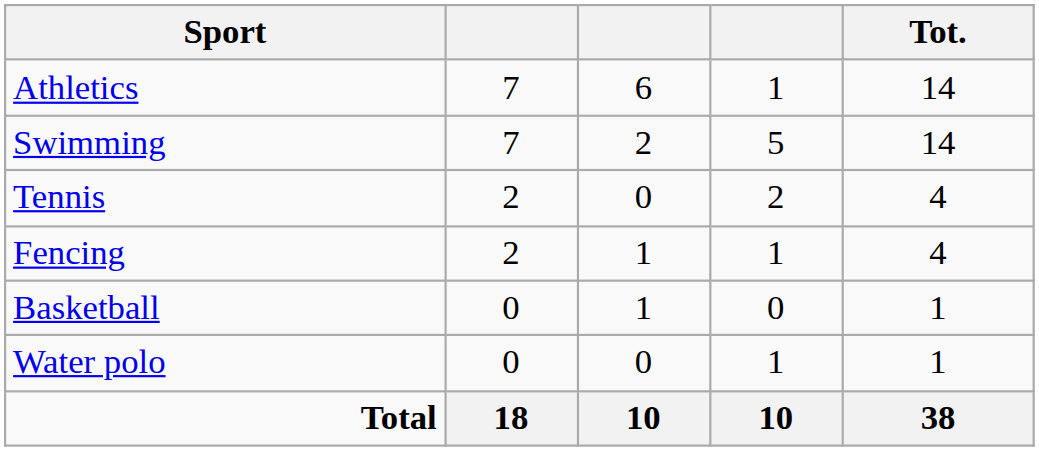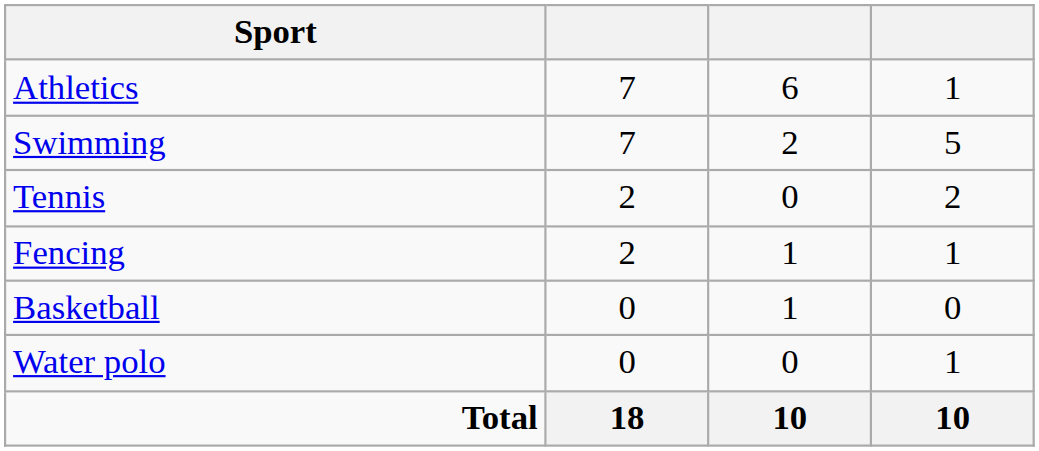- column: Tot. | 14 | 14 | 4 | 4 | 1 | 1 | 38
